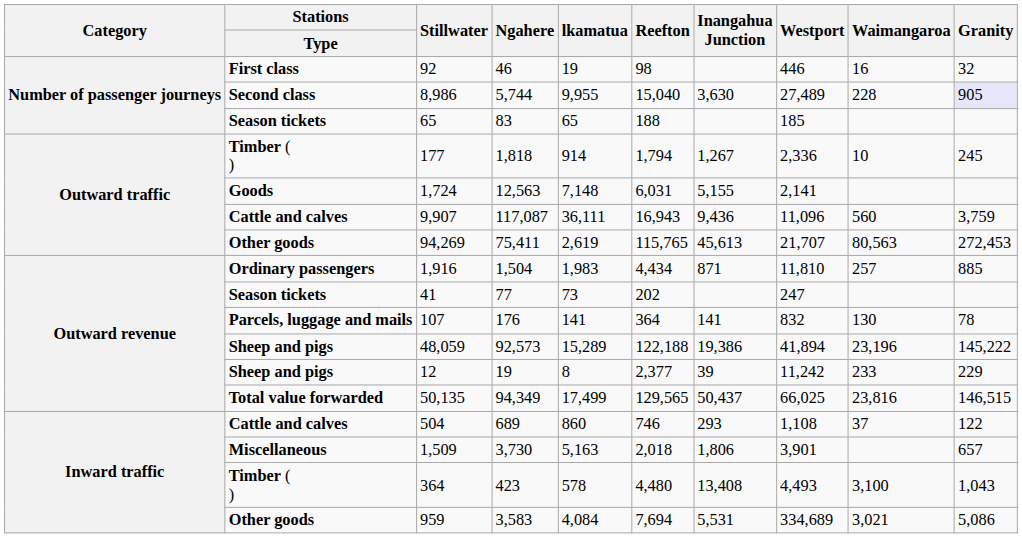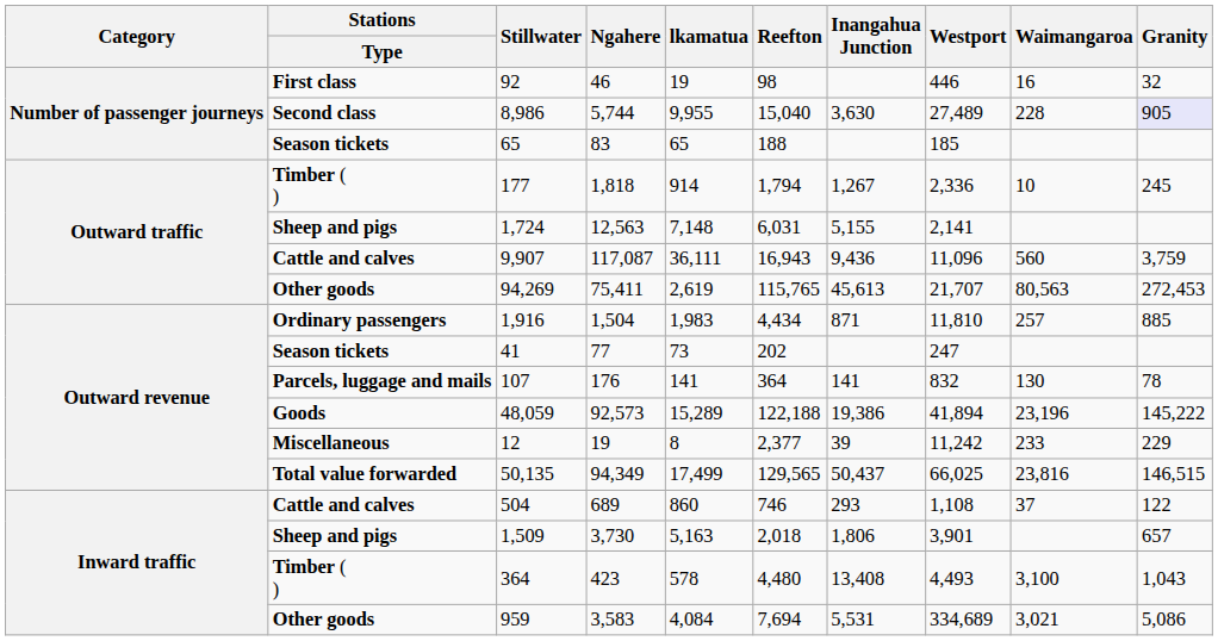1,724 | Stations / Type: Goods -> Sheep and pigs
48,059 | Stations / Type: Sheep and pigs -> Goods
12 | Stations / Type: Sheep and pigs -> Miscellaneous
1,509 | Stations / Type: Miscellaneous -> Sheep and pigs
